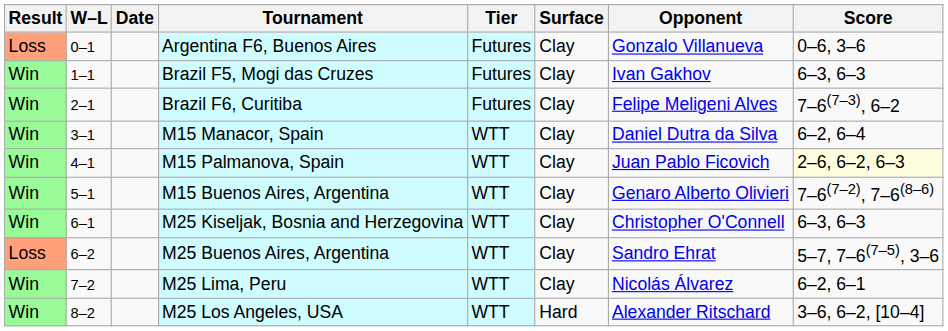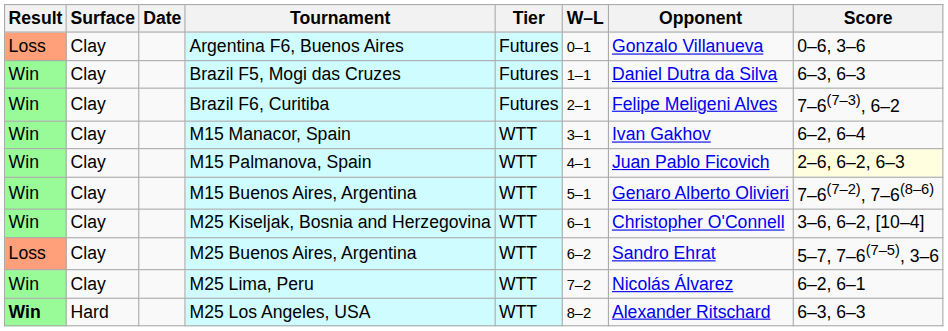columns swapped: W–L <-> Surface
Brazil F5, Mogi das Cruzes | Opponent: Ivan Gakhov -> Daniel Dutra da Silva
M15 Manacor, Spain | Opponent: Daniel Dutra da Silva -> Ivan Gakhov
M25 Kiseljak, Bosnia and Herzegovina | Score: 6–3, 6–3 -> 3–6, 6–2, [10–4]
M25 Los Angeles, USA | Result: normal -> bold
M25 Los Angeles, USA | Score: 3–6, 6–2, [10–4] -> 6–3, 6–3
